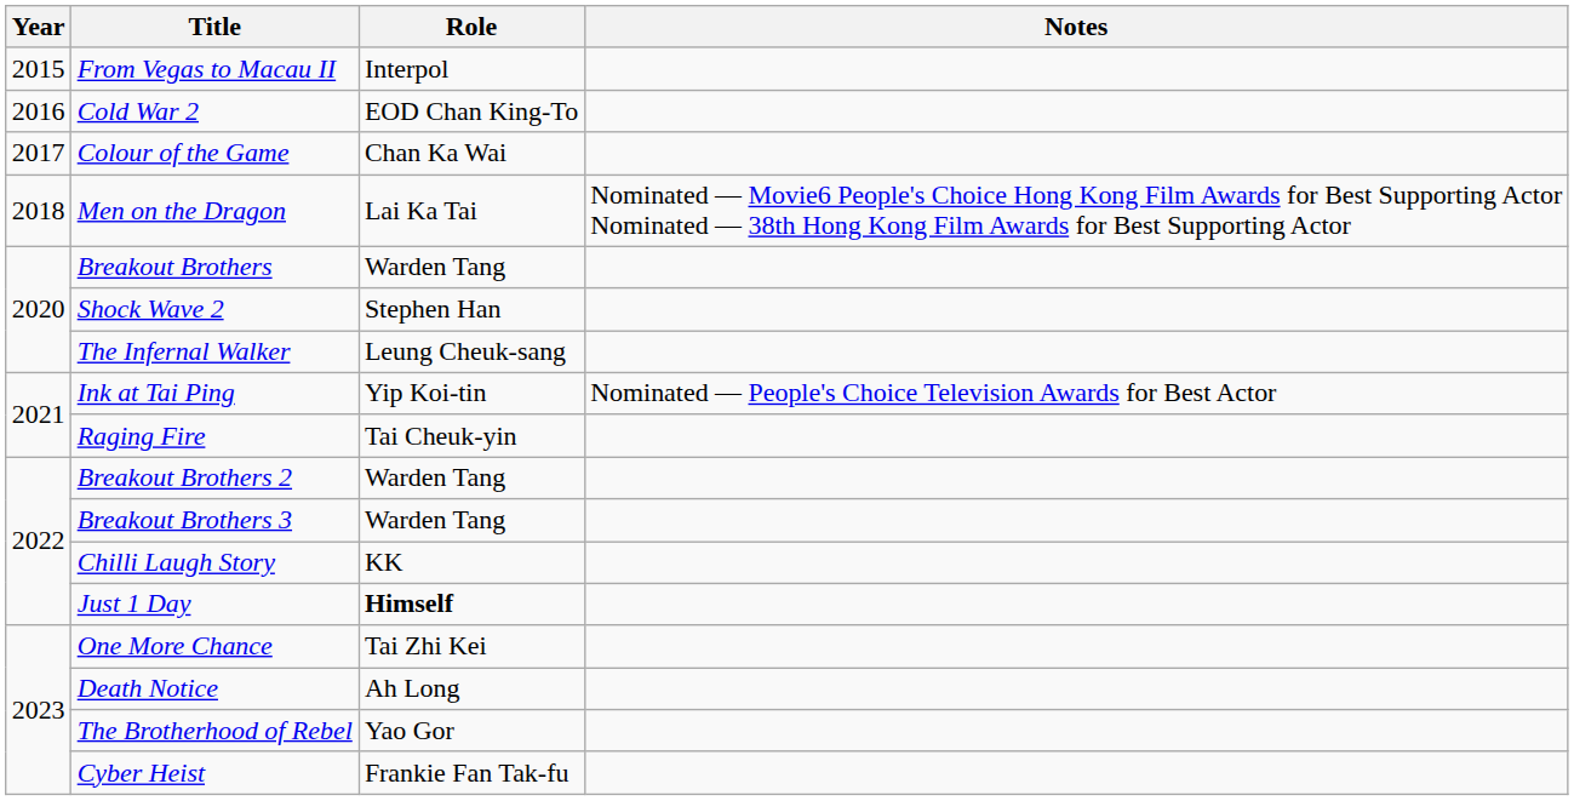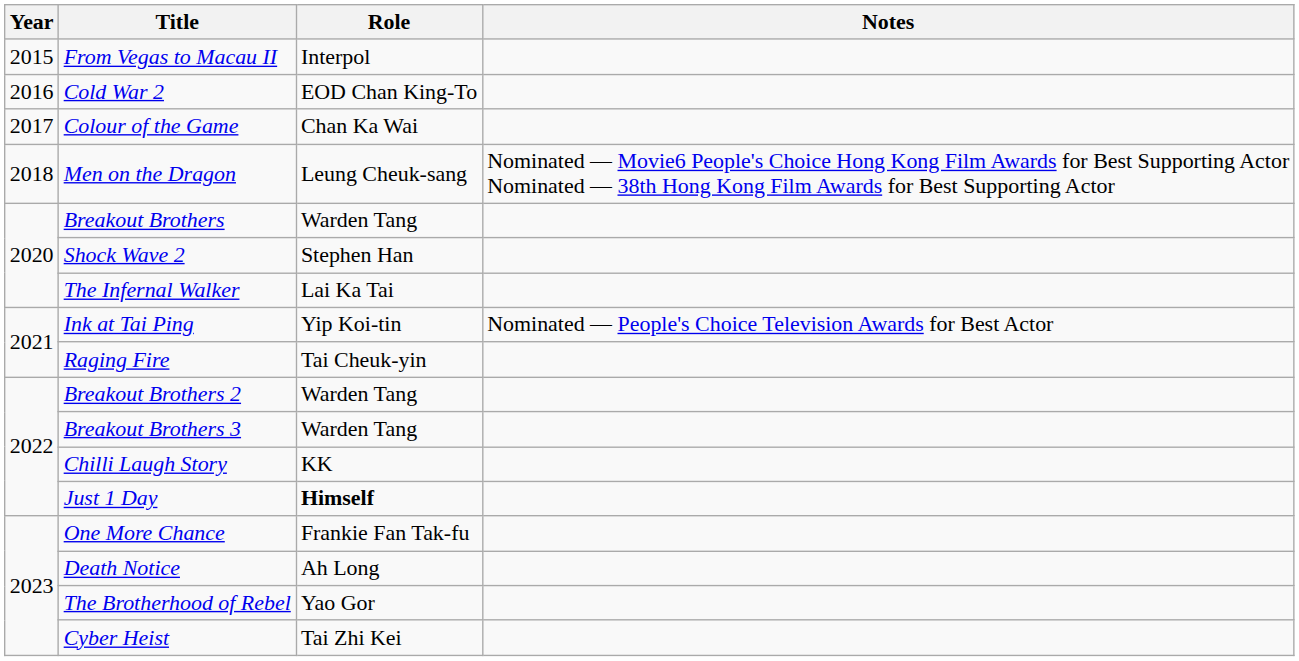Men on the Dragon | Role: Lai Ka Tai -> Leung Cheuk-sang
The Infernal Walker | Role: Leung Cheuk-sang -> Lai Ka Tai
One More Chance | Role: Tai Zhi Kei -> Frankie Fan Tak-fu
Cyber Heist | Role: Frankie Fan Tak-fu -> Tai Zhi Kei
